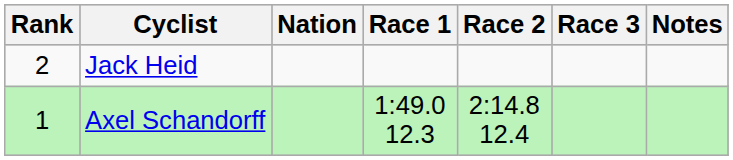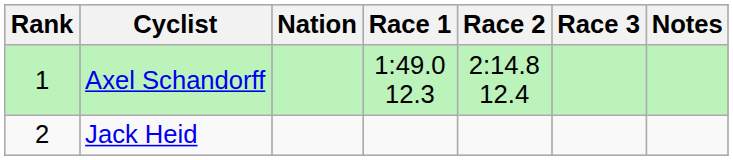rows swapped: Axel Schandorff <-> Jack Heid
